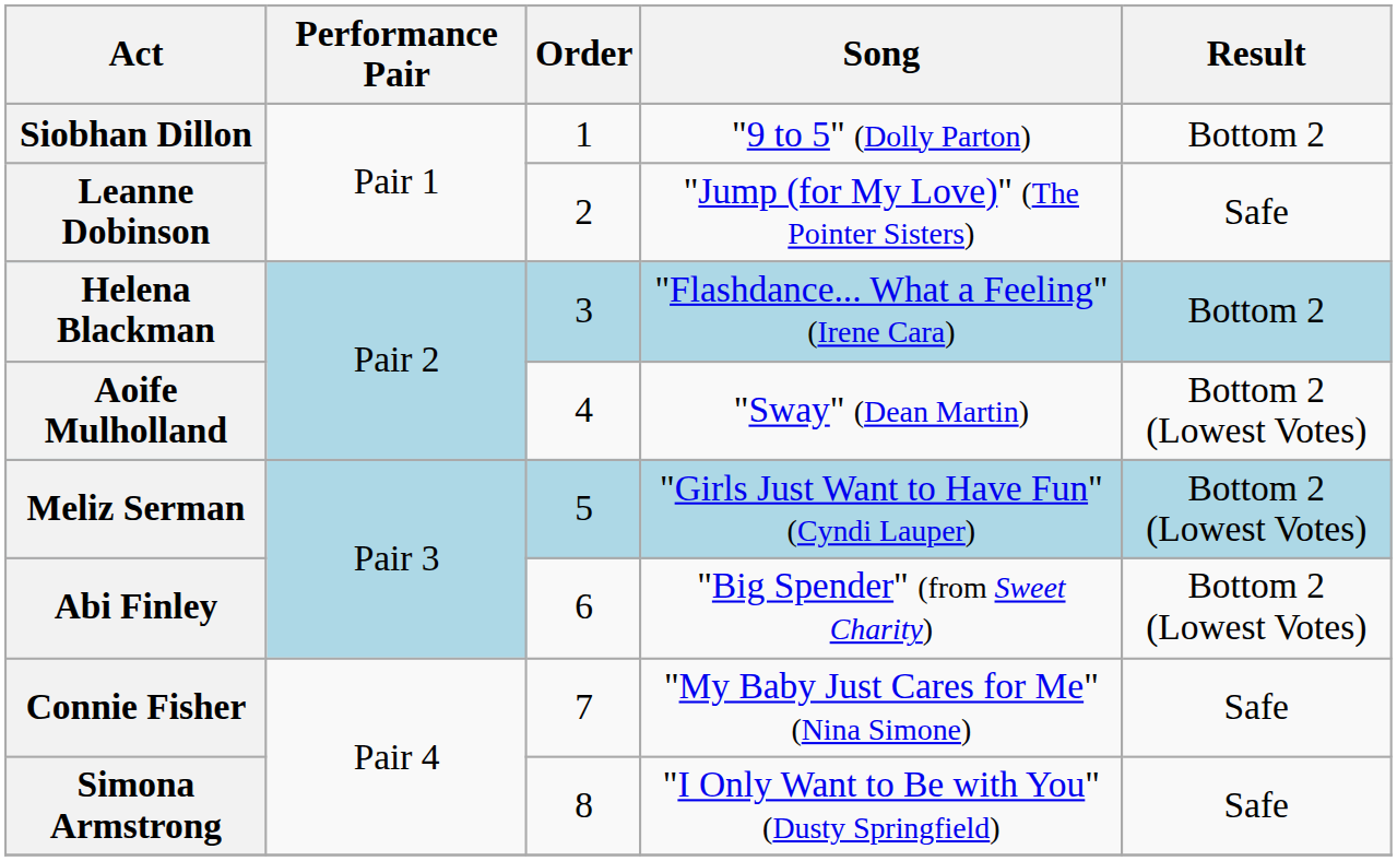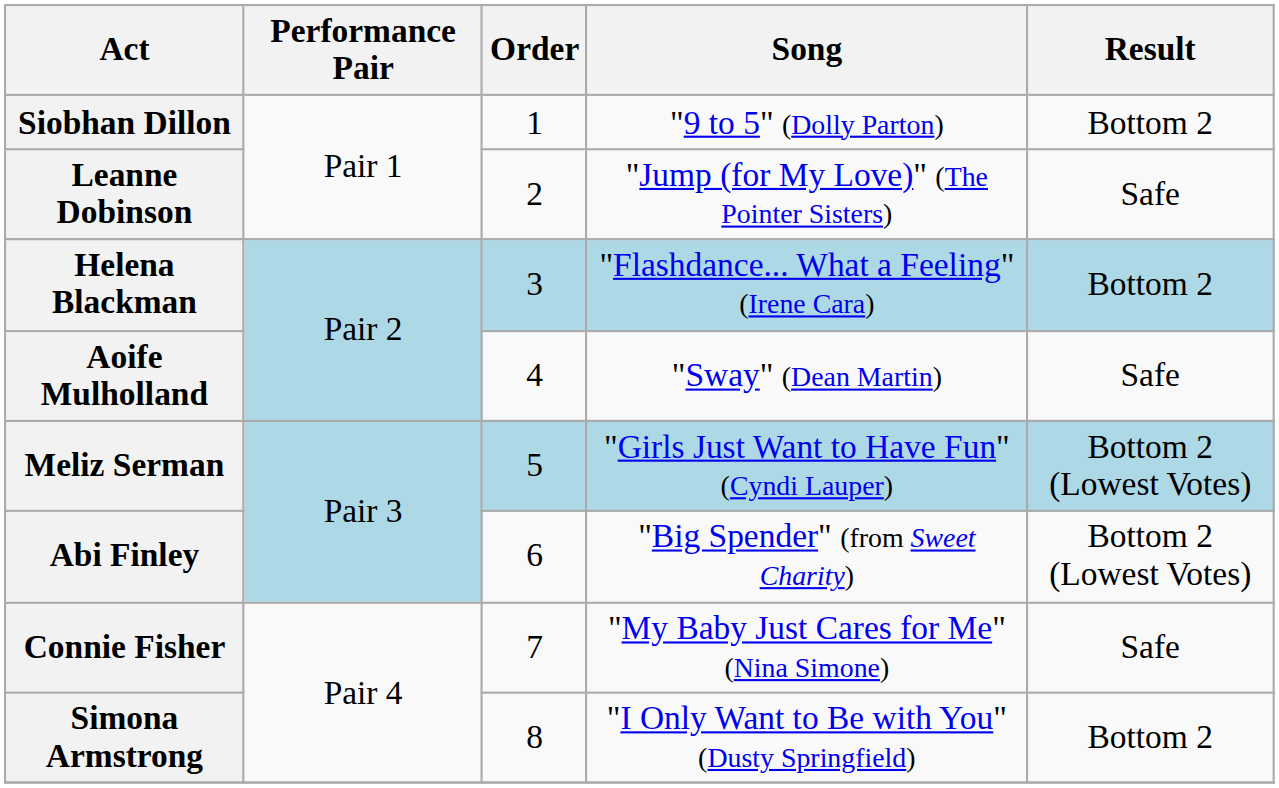Aoife Mulholland | Result: Bottom 2 (Lowest Votes) -> Safe
Simona Armstrong | Result: Safe -> Bottom 2
